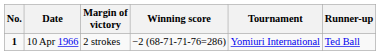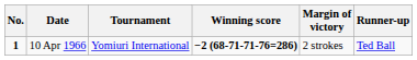columns swapped: Tournament <-> Margin of victory
10 Apr 1966 | Winning score: normal -> bold
